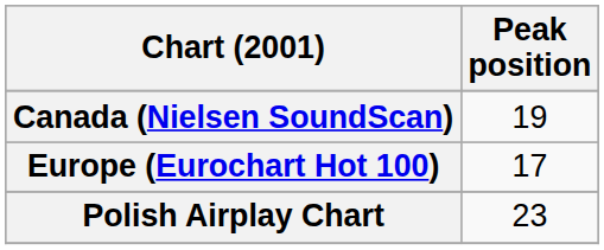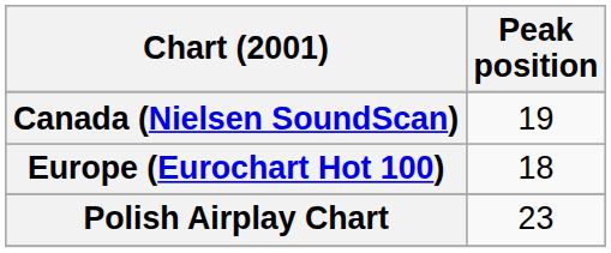Europe (Eurochart Hot 100) | Peak position: 17 -> 18
